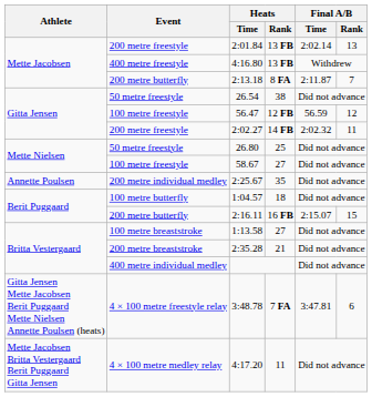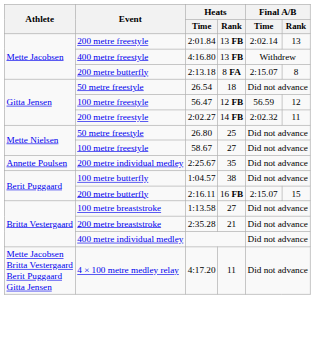2:13.18 | Final A/B / Time: 2:11.87 -> 2:15.07
2:13.18 | Final A/B / Rank: 7 -> 8
26.54 | Heats / Rank: 38 -> 18
1:04.57 | Heats / Rank: 18 -> 38
- row: Gitta Jensen Mette Jacobsen Berit Puggaard Mette Nielsen Annette Poulsen (heats) | 4 × 100 metre freestyle relay | 3:48.78 | 7 FA | 3:47.81 | 6
